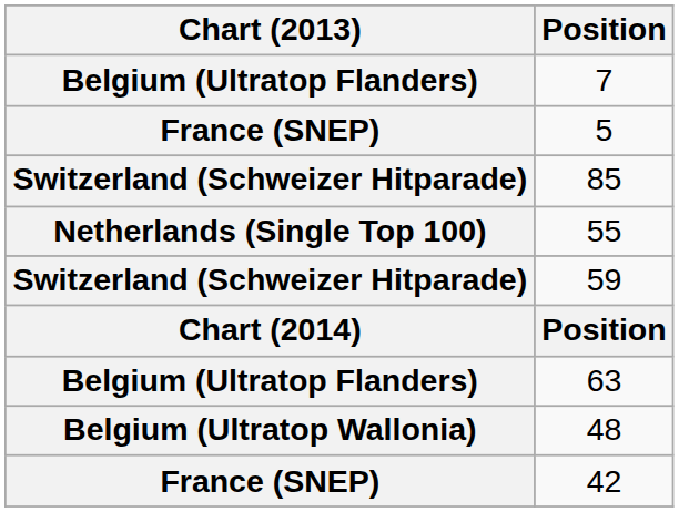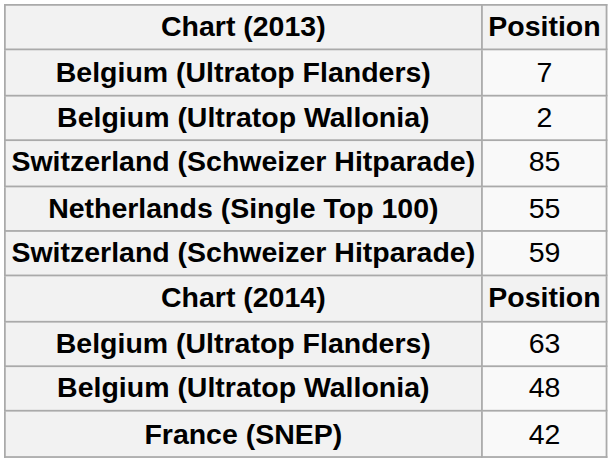+ row: Belgium (Ultratop Wallonia) | 2
- row: France (SNEP) | 5
